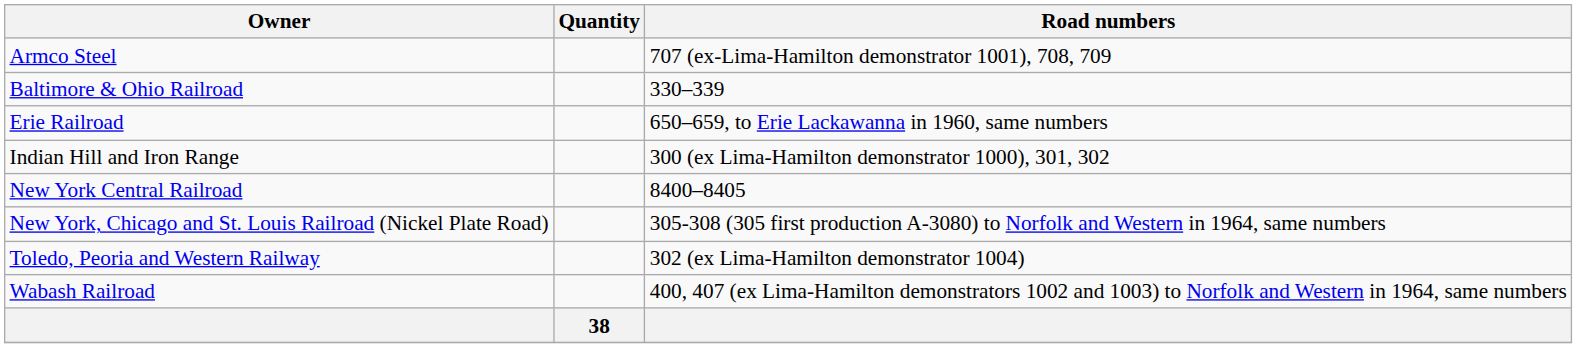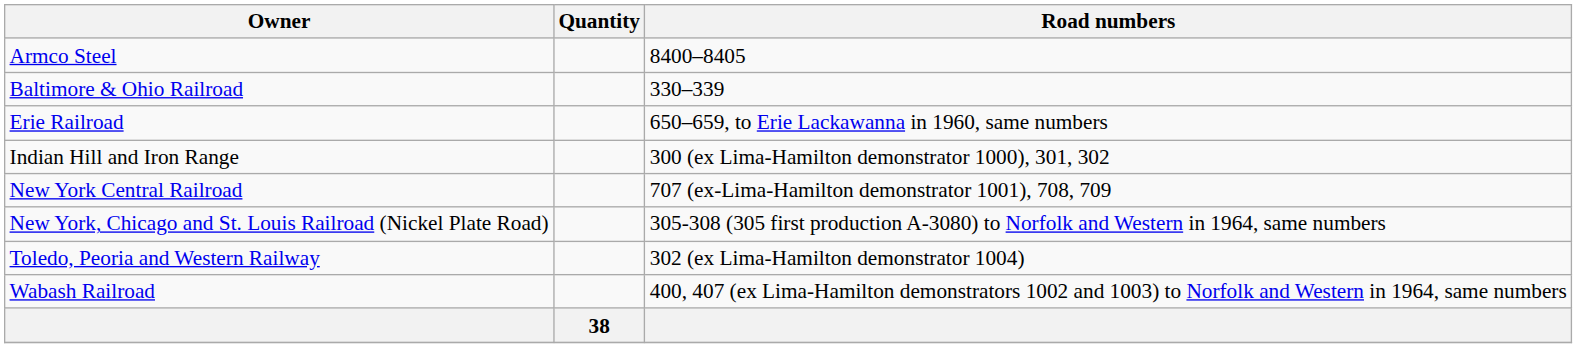Armco Steel | Road numbers: 707 (ex-Lima-Hamilton demonstrator 1001), 708, 709 -> 8400–8405
New York Central Railroad | Road numbers: 8400–8405 -> 707 (ex-Lima-Hamilton demonstrator 1001), 708, 709
